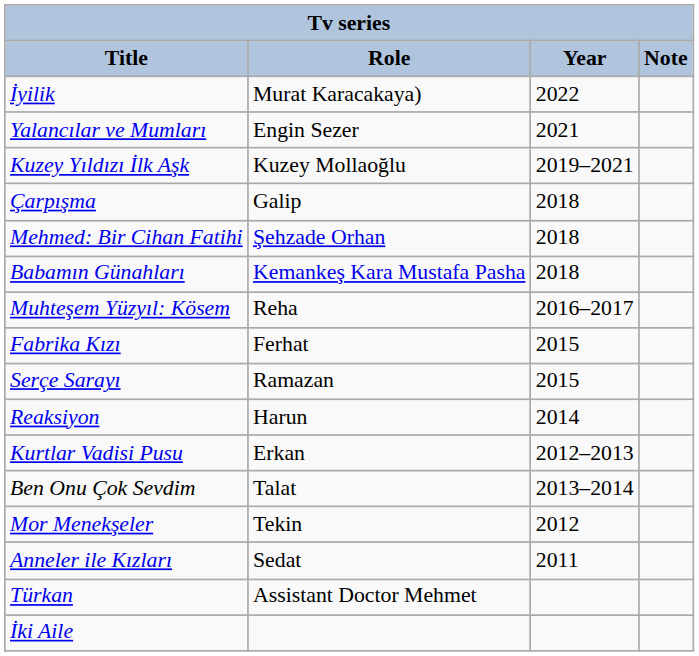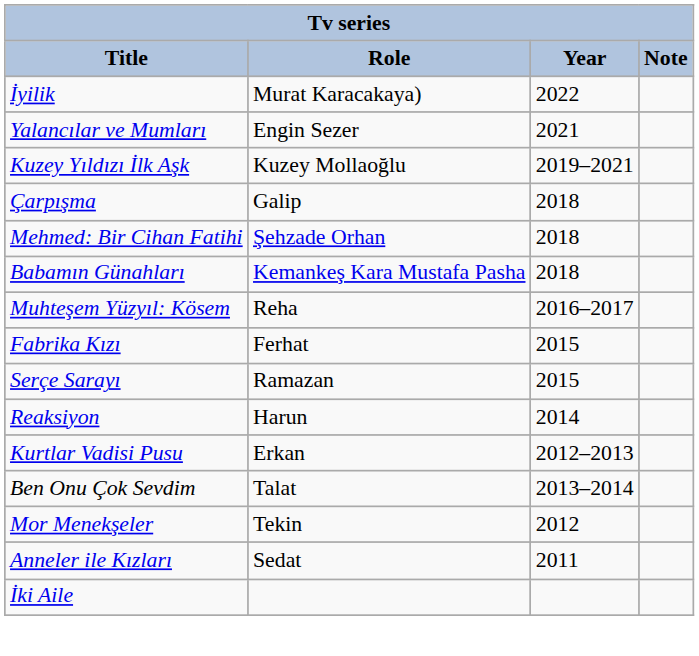- row: Türkan | Assistant Doctor Mehmet
